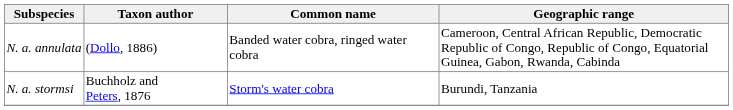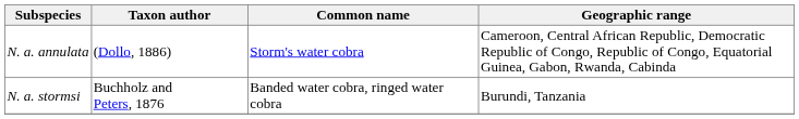N. a. annulata | Common name: Banded water cobra, ringed water cobra -> Storm's water cobra
N. a. stormsi | Common name: Storm's water cobra -> Banded water cobra, ringed water cobra
